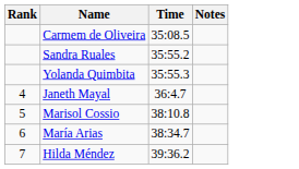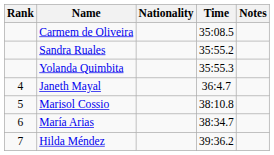+ column: Nationality
